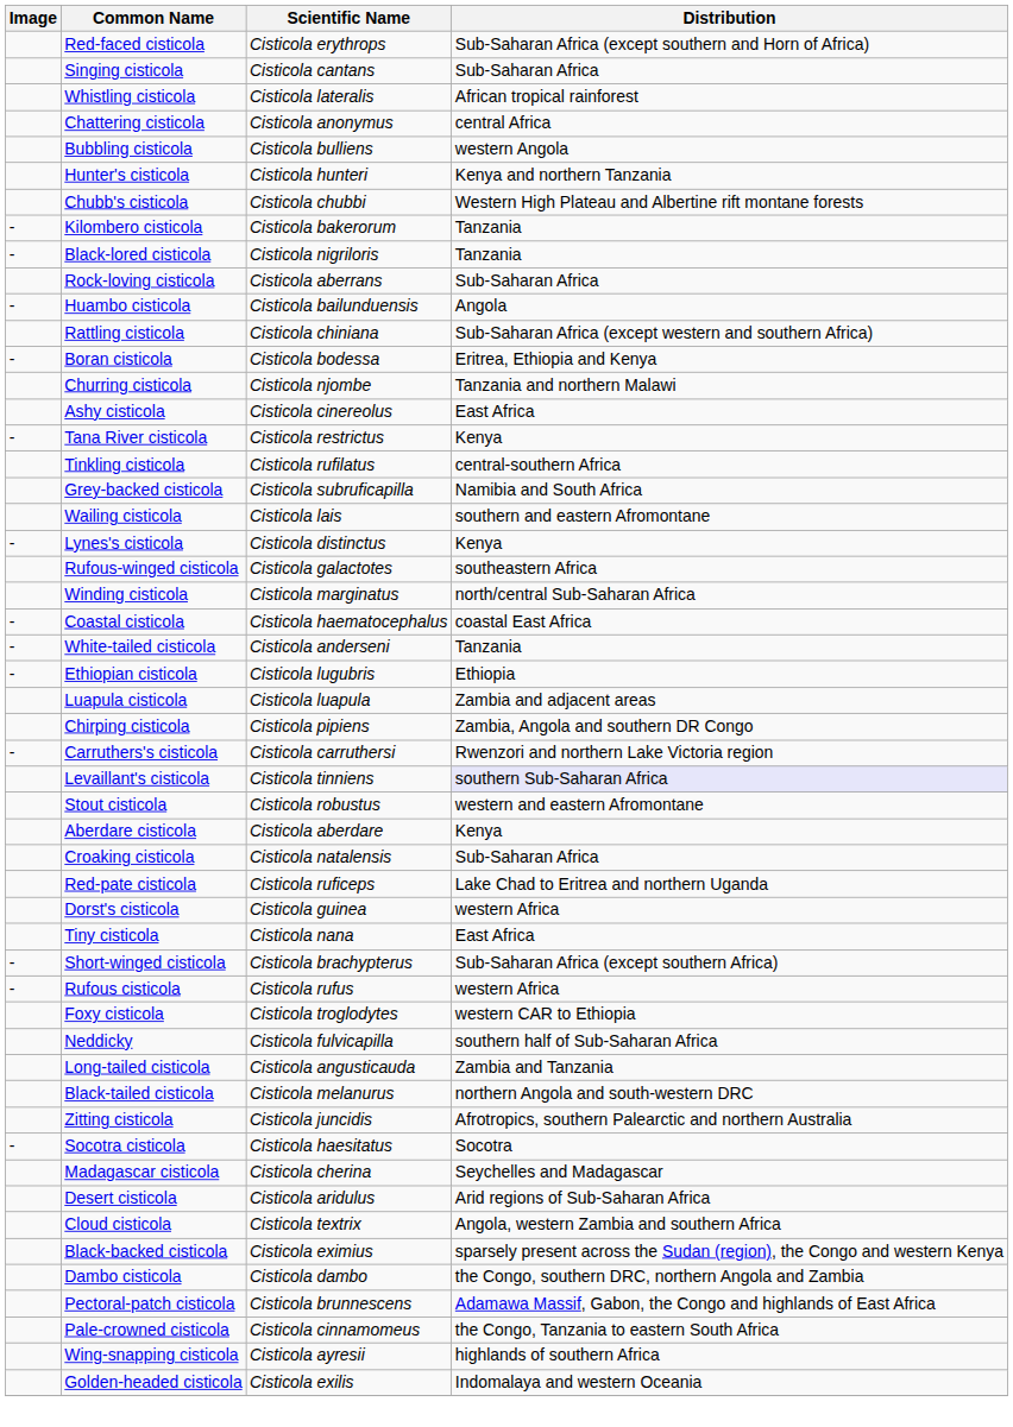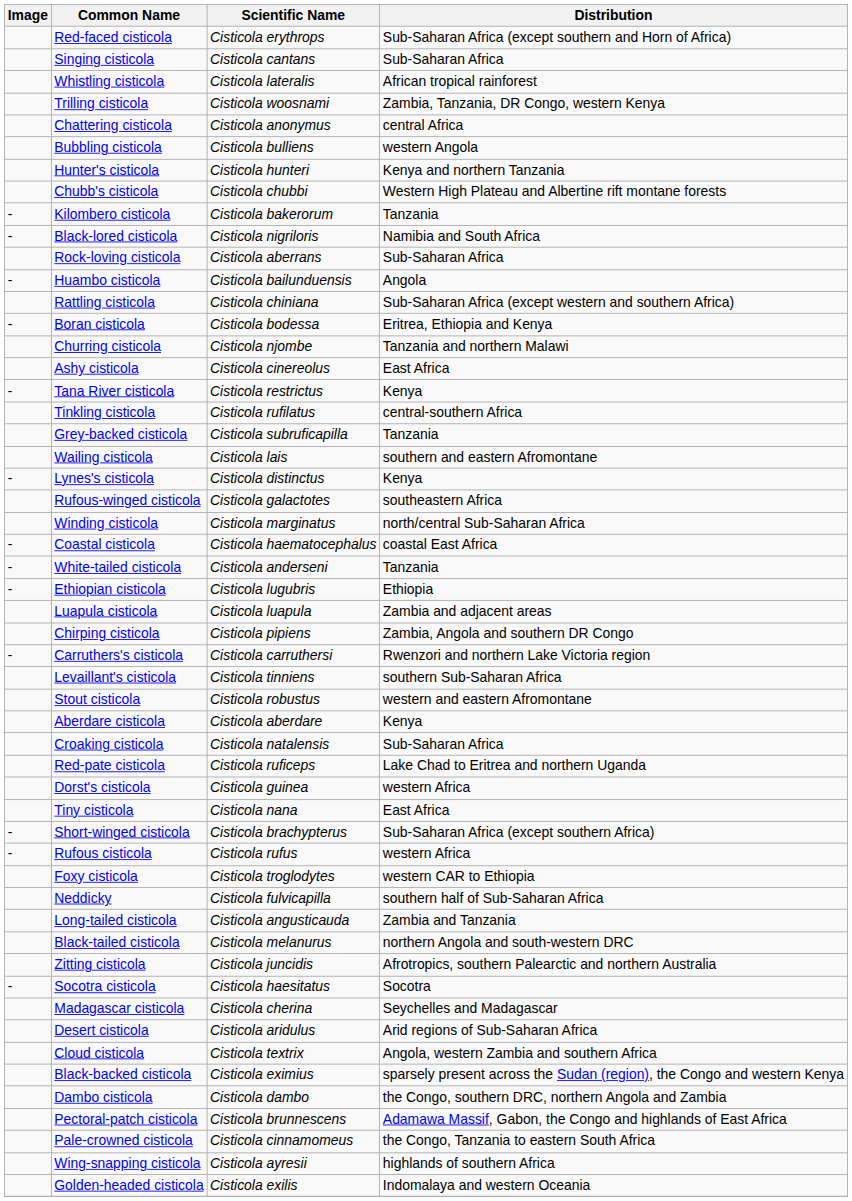+ row: Trilling cisticola | Cisticola woosnami | Zambia, Tanzania, DR Congo, western Kenya
Black-lored cisticola | Distribution: Tanzania -> Namibia and South Africa
Grey-backed cisticola | Distribution: Namibia and South Africa -> Tanzania
Levaillant's cisticola | Distribution: lavender background -> no background
